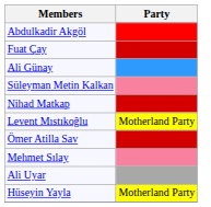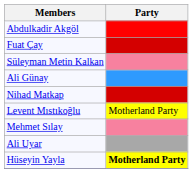rows swapped: Ali Günay <-> Süleyman Metin Kalkan
- row: Ömer Atilla Sav
Hüseyin Yayla | Party: normal -> bold
